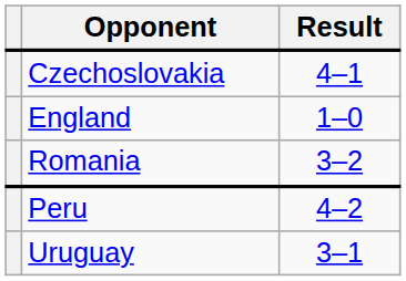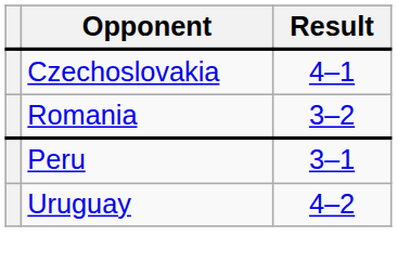- row: England | 1–0
Peru | Result: 4–2 -> 3–1
Uruguay | Result: 3–1 -> 4–2
